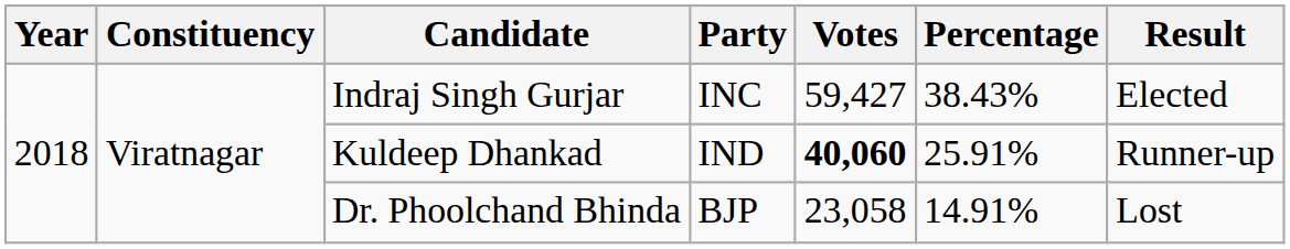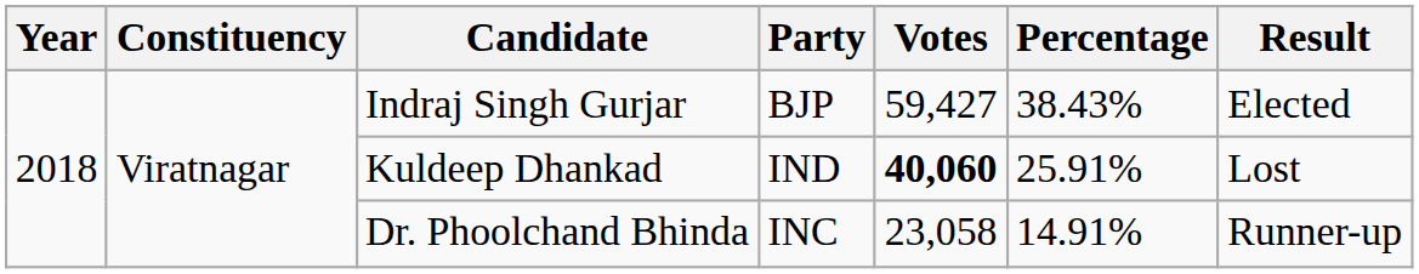Indraj Singh Gurjar | Party: INC -> BJP
Kuldeep Dhankad | Result: Runner-up -> Lost
Dr. Phoolchand Bhinda | Party: BJP -> INC
Dr. Phoolchand Bhinda | Result: Lost -> Runner-up
